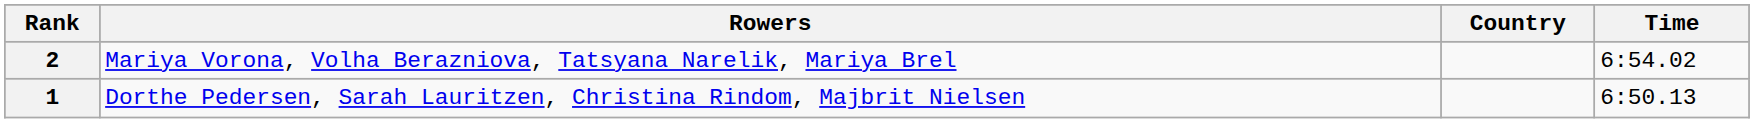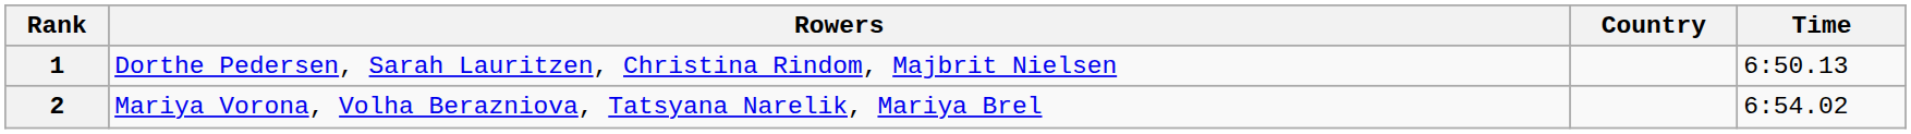rows swapped: 1 <-> 2
